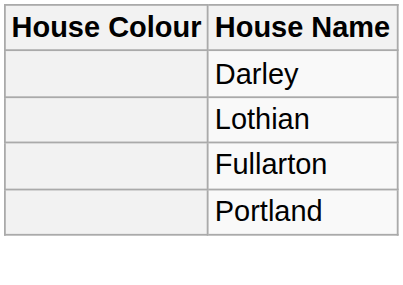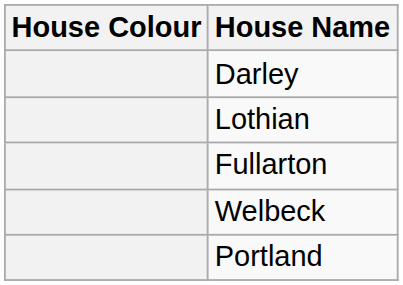+ row: Welbeck
